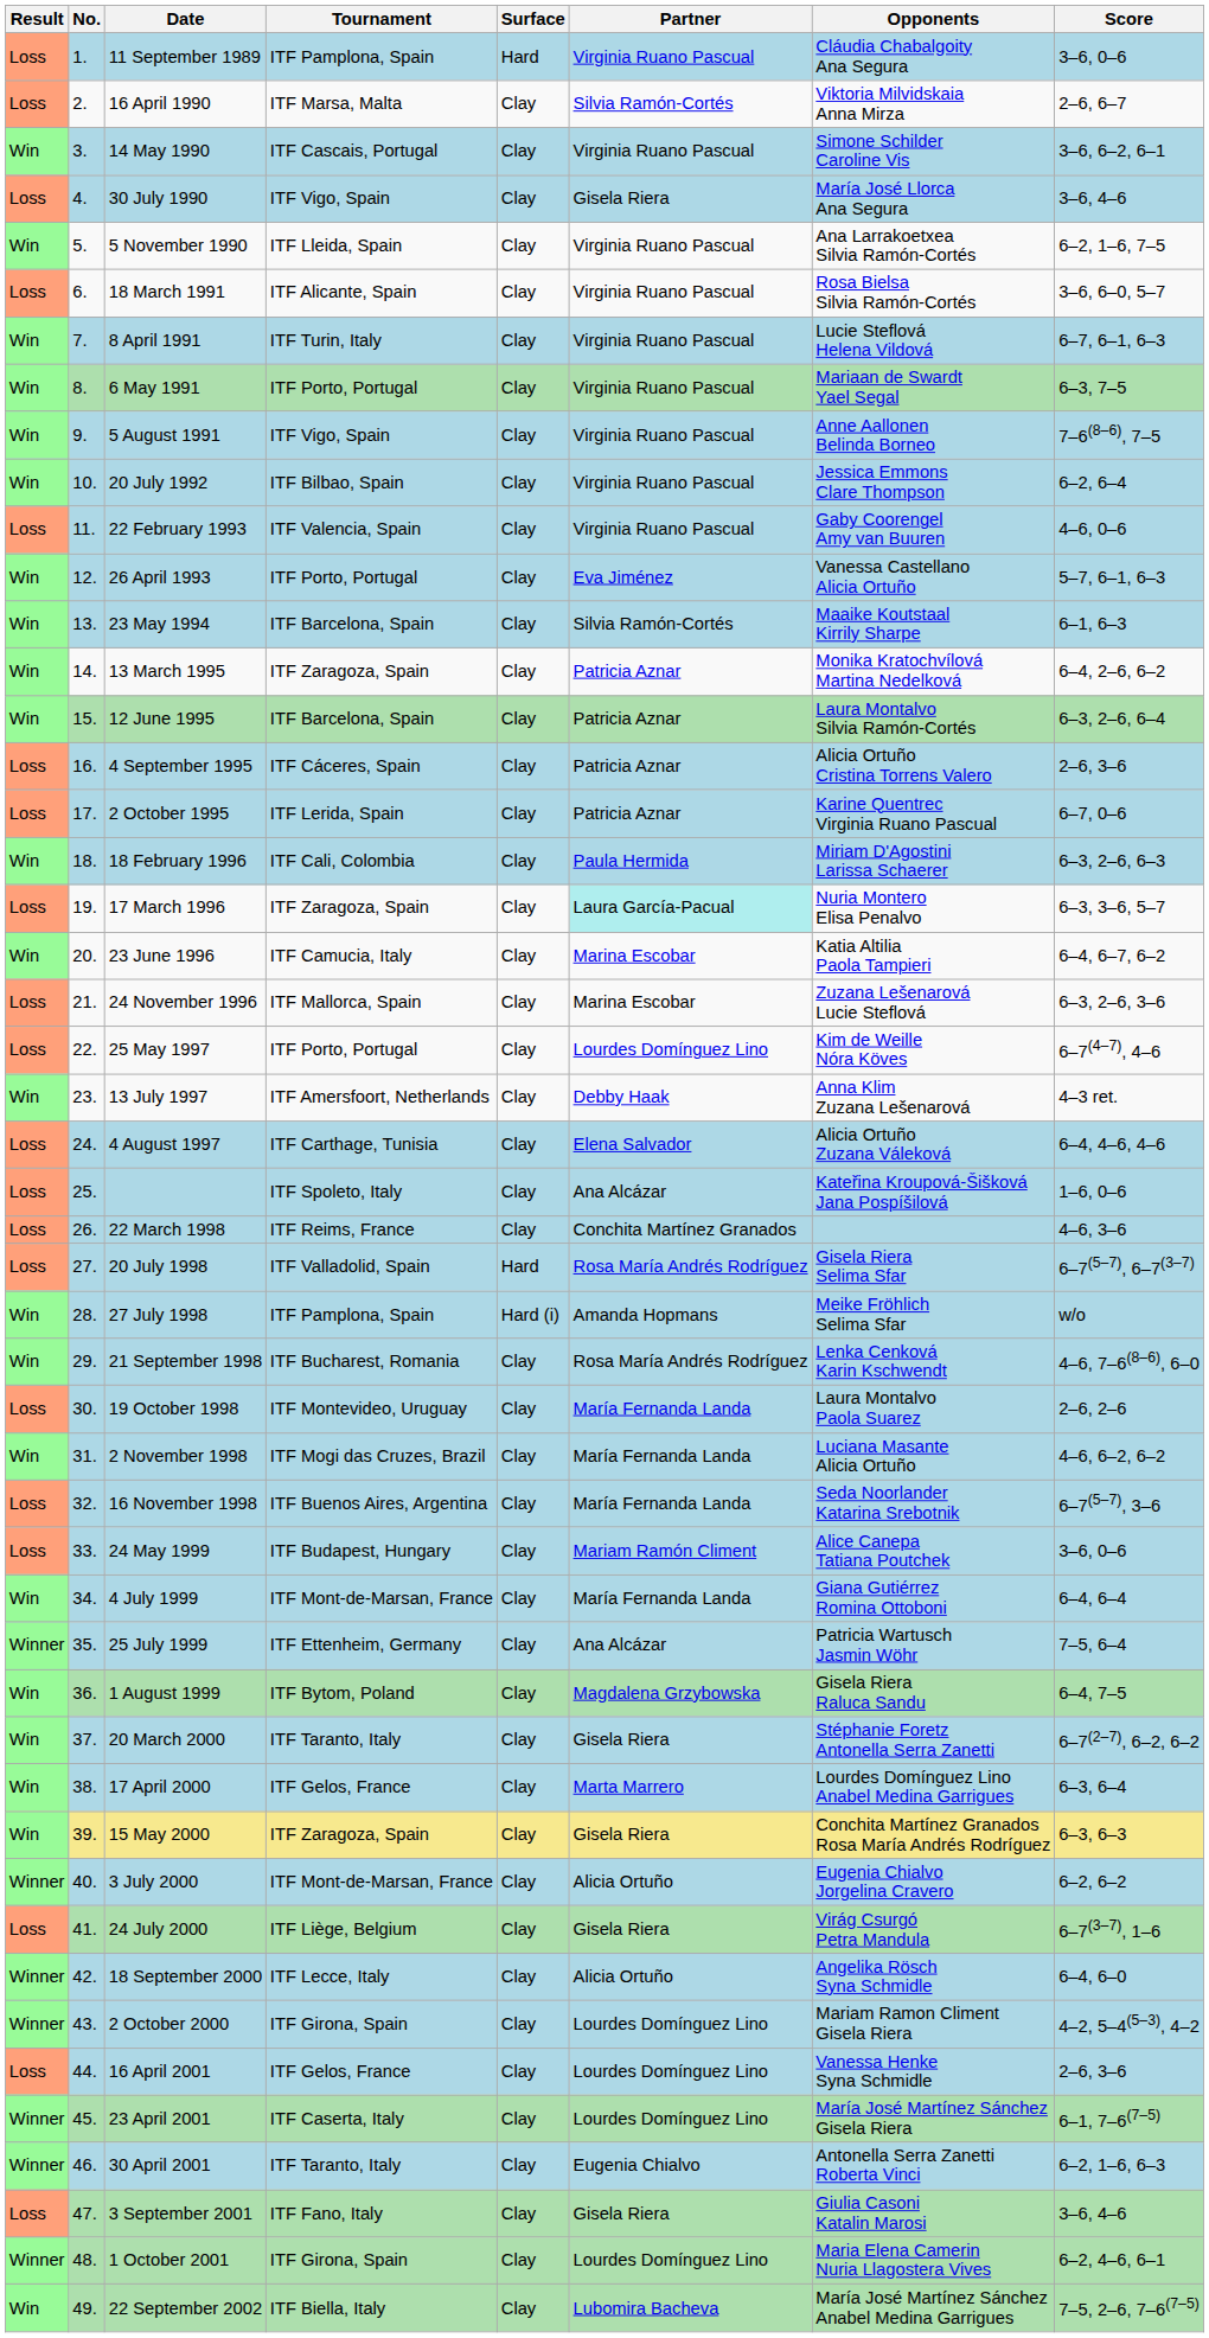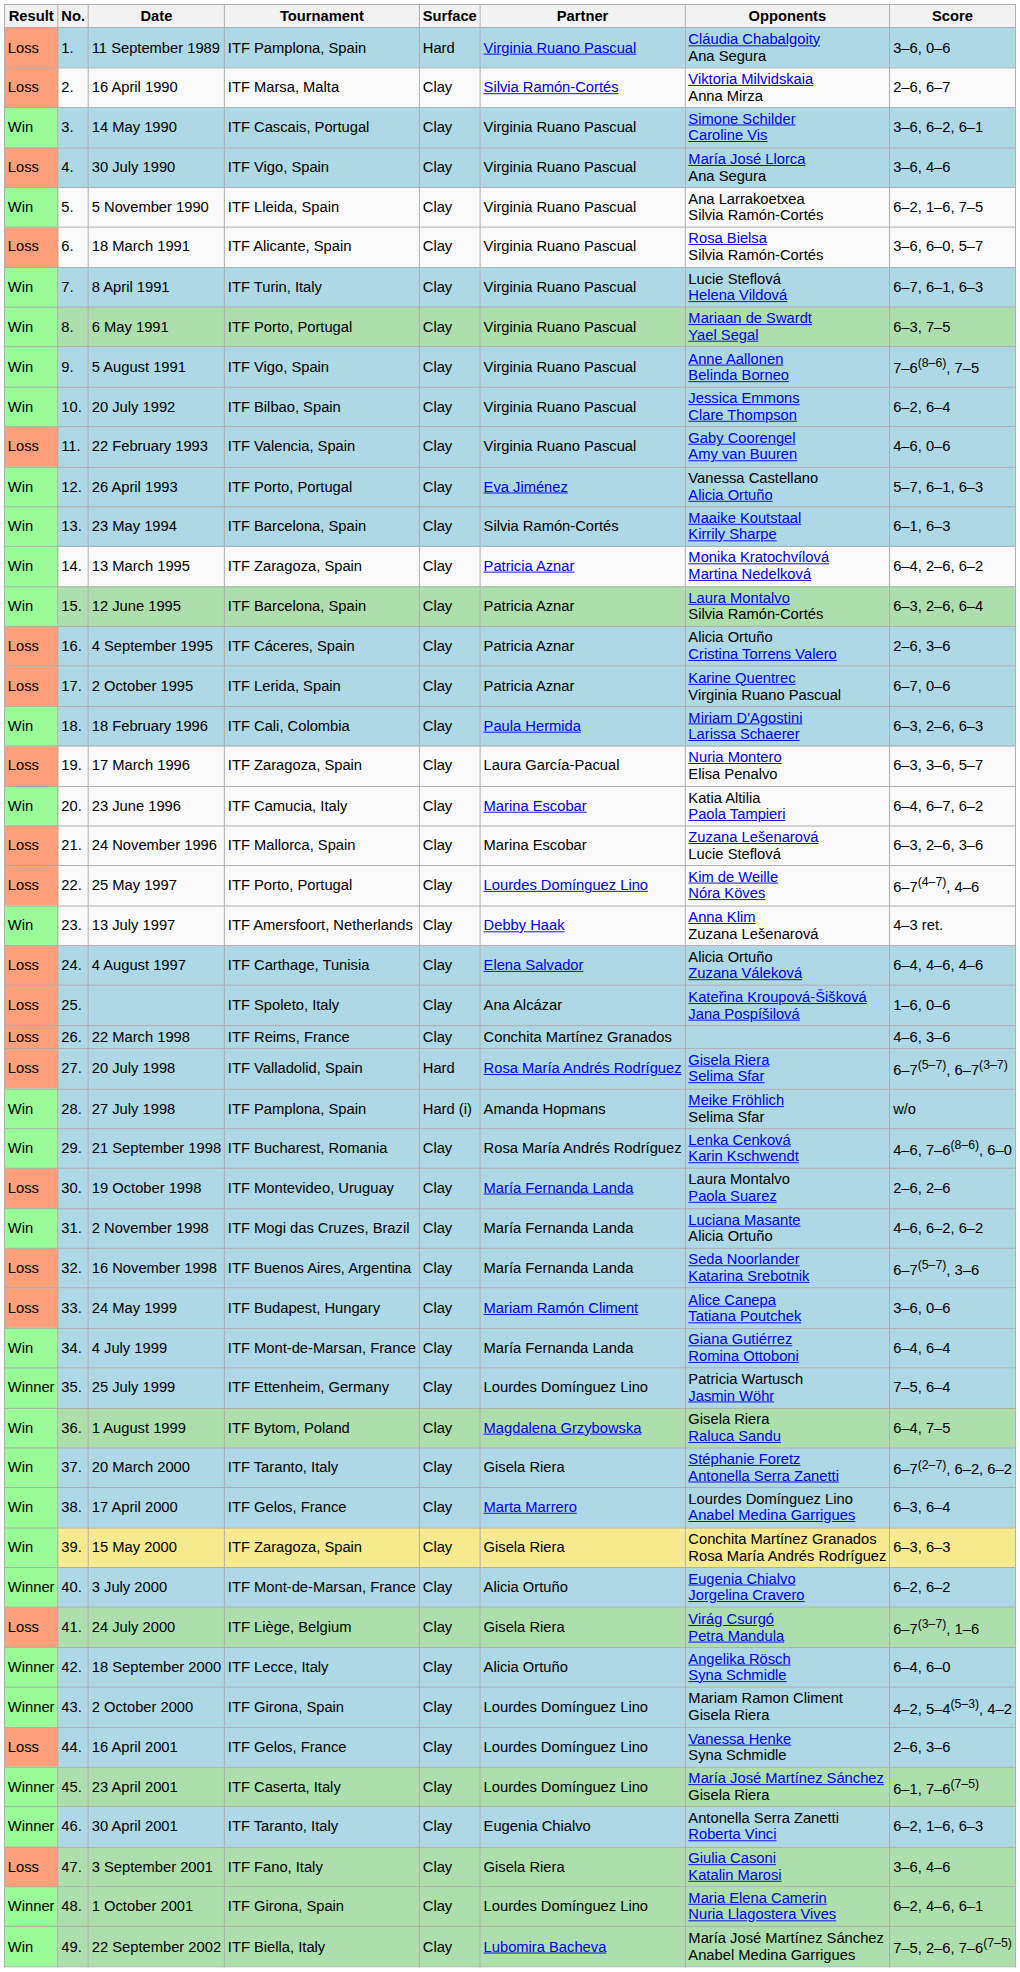30 July 1990 | Partner: Gisela Riera -> Virginia Ruano Pascual
17 March 1996 | Partner: paleturquoise background -> no background
25 July 1999 | Partner: Ana Alcázar -> Lourdes Domínguez Lino
